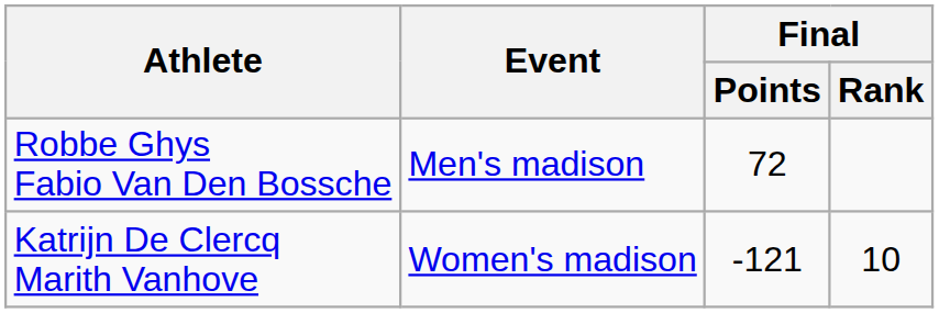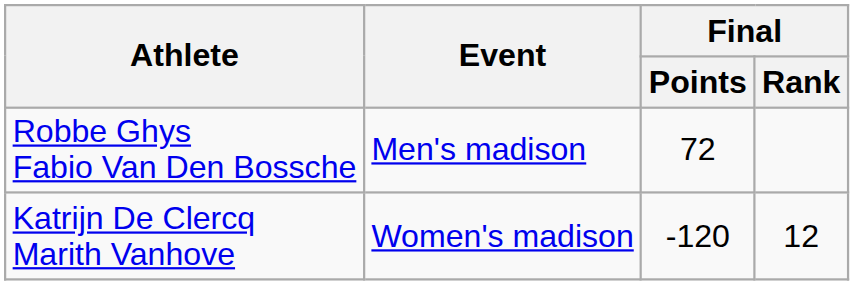Katrijn De Clercq Marith Vanhove | Final / Points: -121 -> -120
Katrijn De Clercq Marith Vanhove | Final / Rank: 10 -> 12
